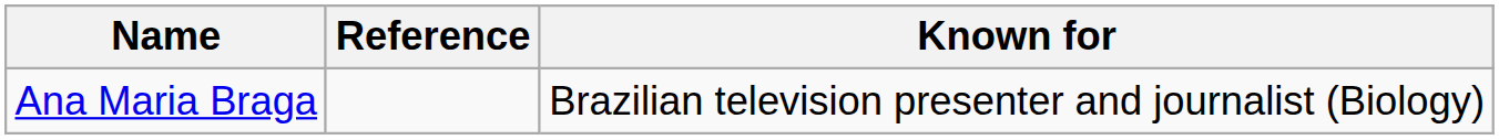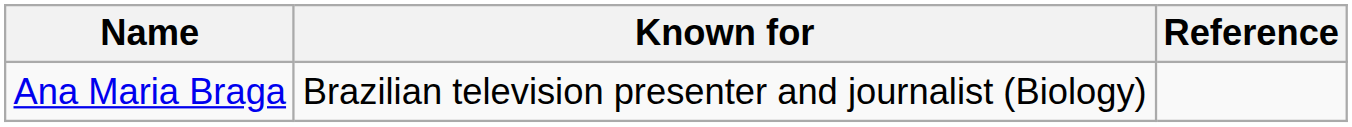columns swapped: Known for <-> Reference
